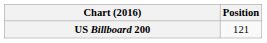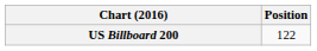US Billboard 200 | Position: 121 -> 122
